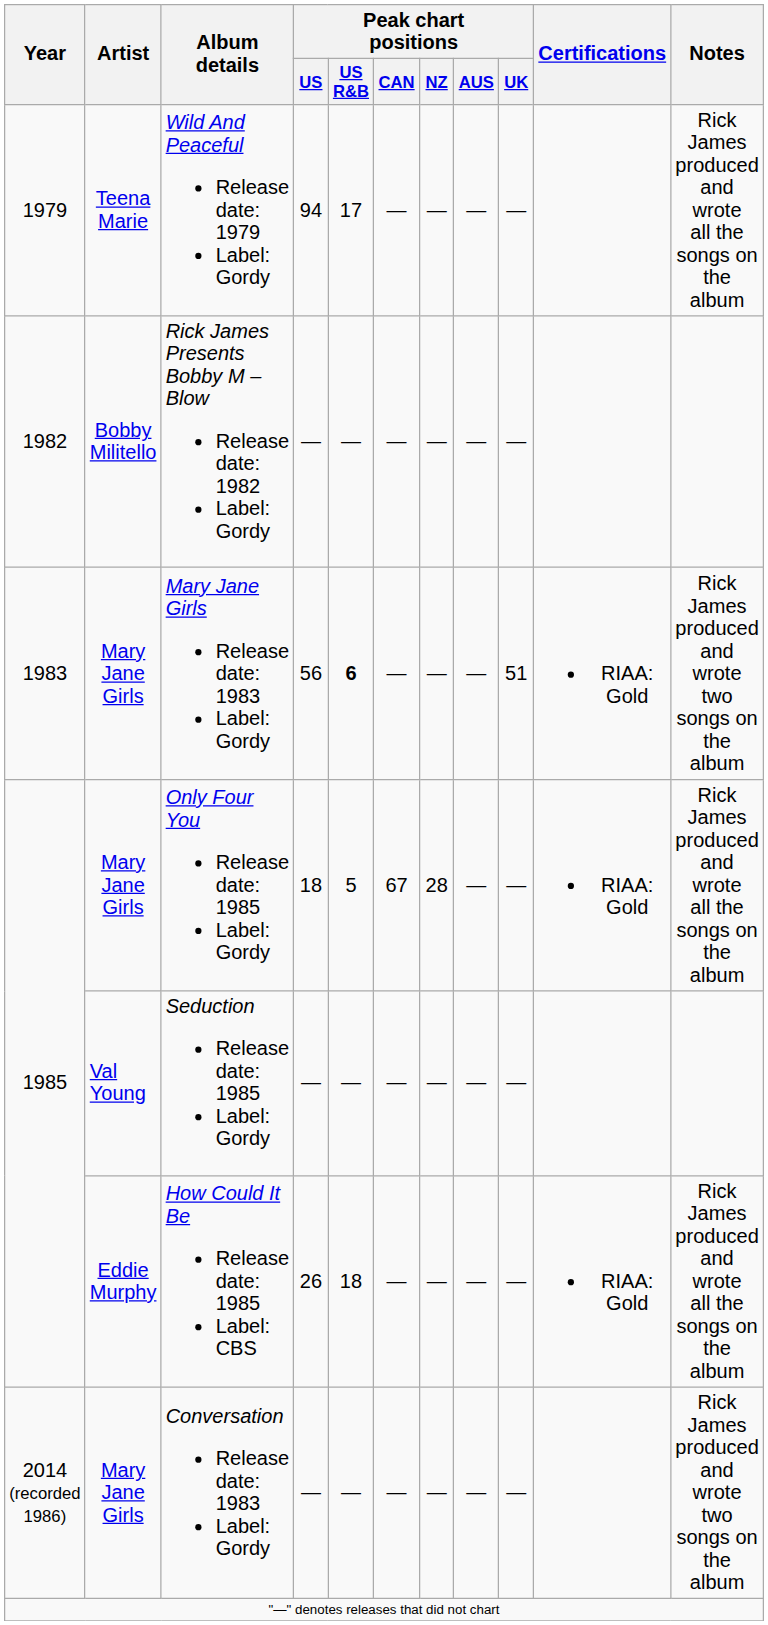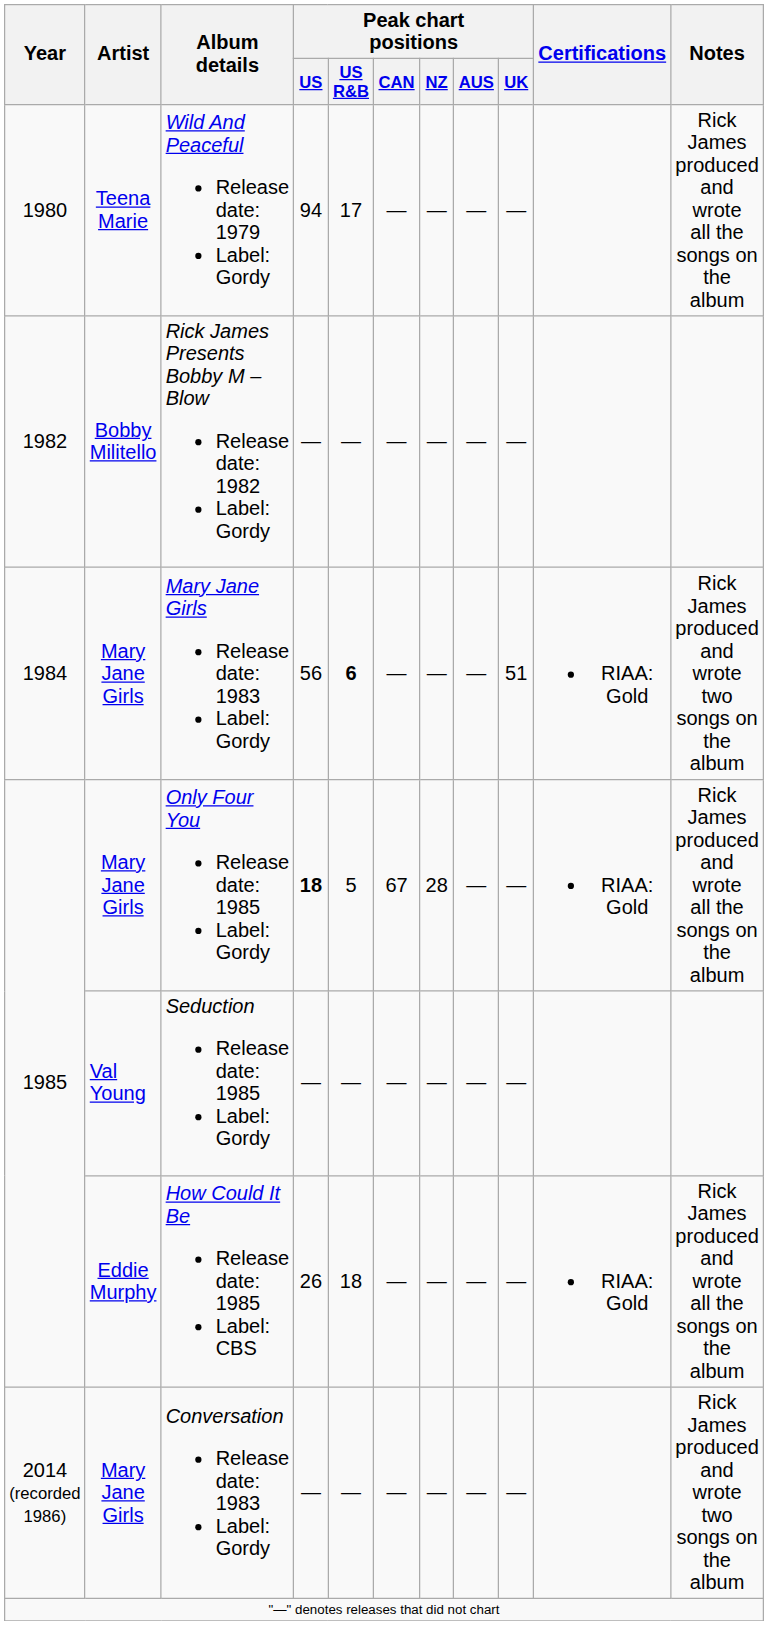Wild And Peaceful Release date: 1979 Label: Gordy | Year: 1979 -> 1980
Mary Jane Girls Release date: 1983 Label: Gordy | Year: 1983 -> 1984
Only Four You Release date: 1985 Label: Gordy | Peak chart positions / US: normal -> bold
